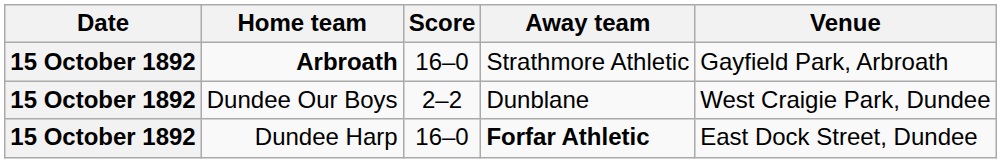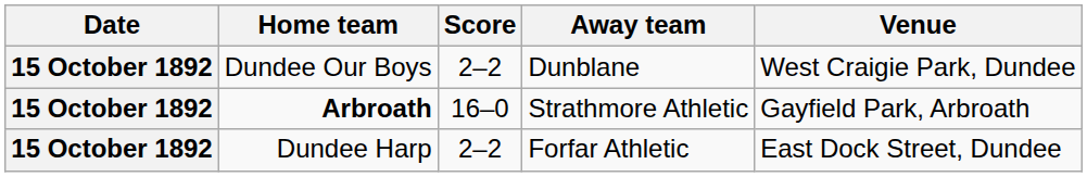rows swapped: Dundee Our Boys <-> Arbroath
Dundee Harp | Score: 16–0 -> 2–2
Dundee Harp | Away team: bold -> normal
